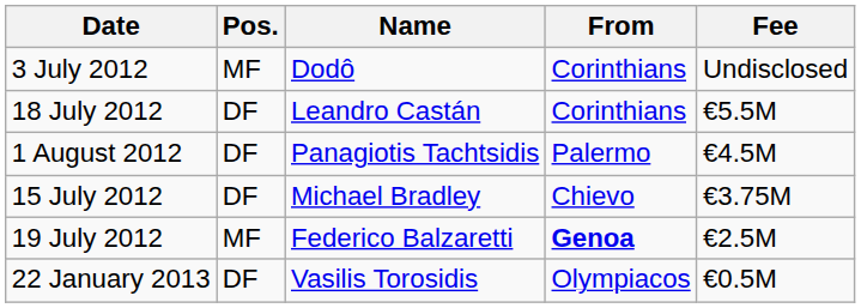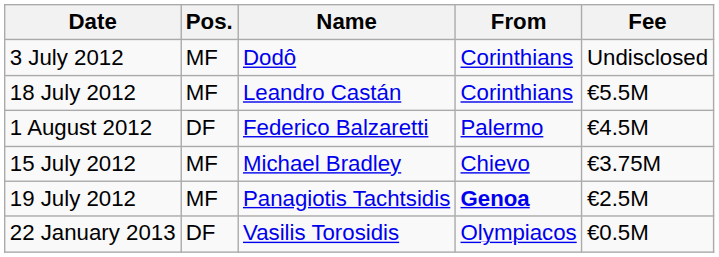18 July 2012 | Pos.: DF -> MF
1 August 2012 | Name: Panagiotis Tachtsidis -> Federico Balzaretti
15 July 2012 | Pos.: DF -> MF
19 July 2012 | Name: Federico Balzaretti -> Panagiotis Tachtsidis
